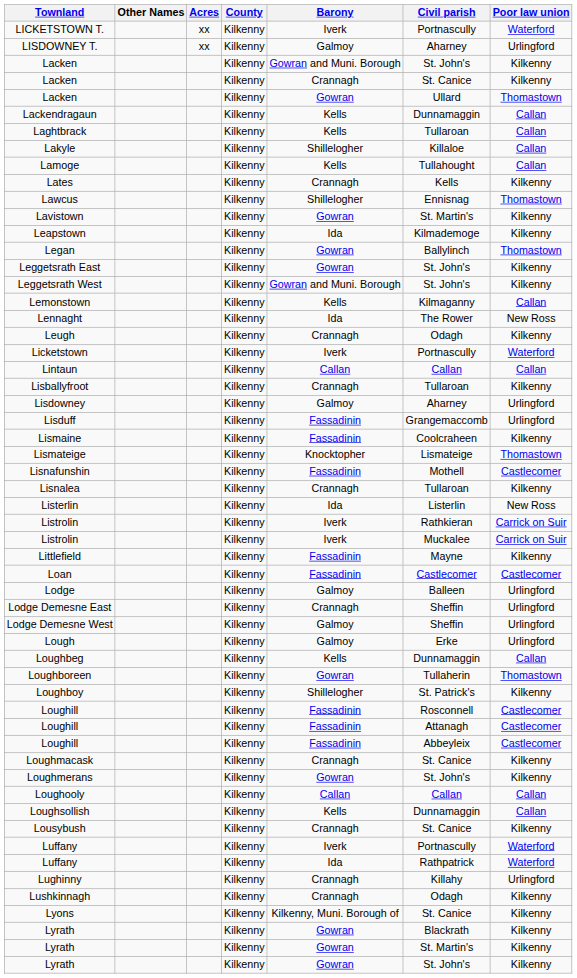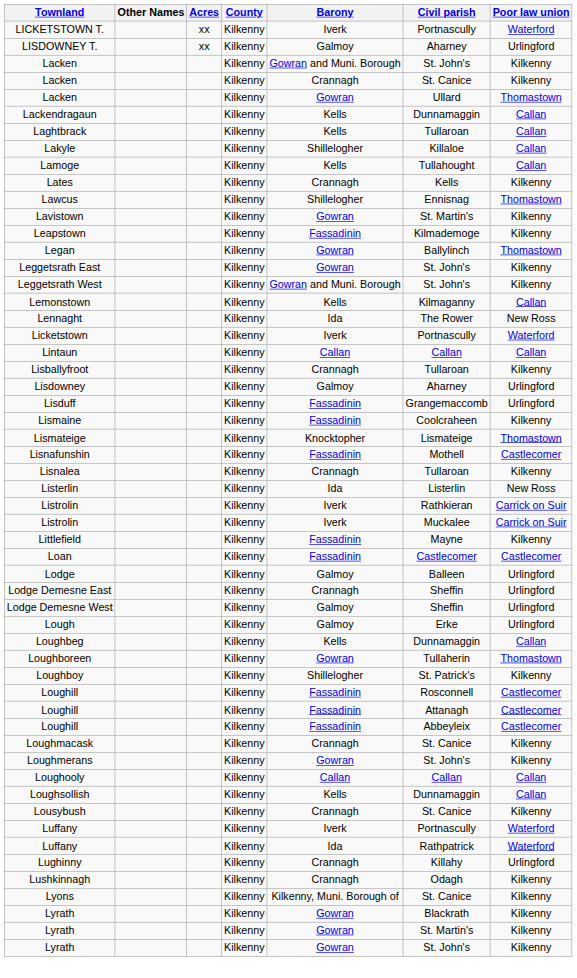Leapstown | Barony: Ida -> Fassadinin
- row: Leugh | Kilkenny | Crannagh | Odagh | Kilkenny
